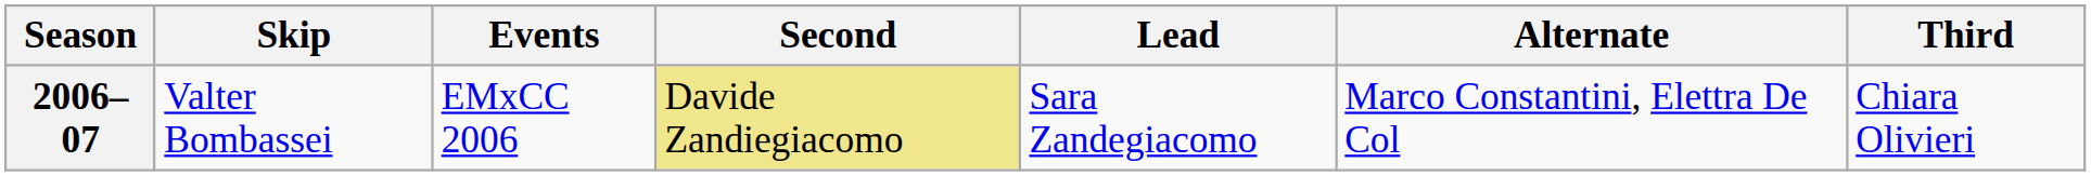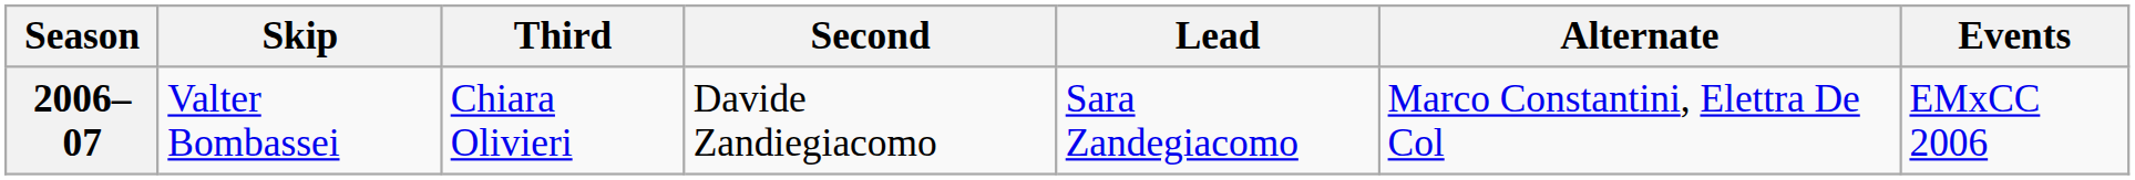columns swapped: Third <-> Events
2006–07 | Second: khaki background -> no background
